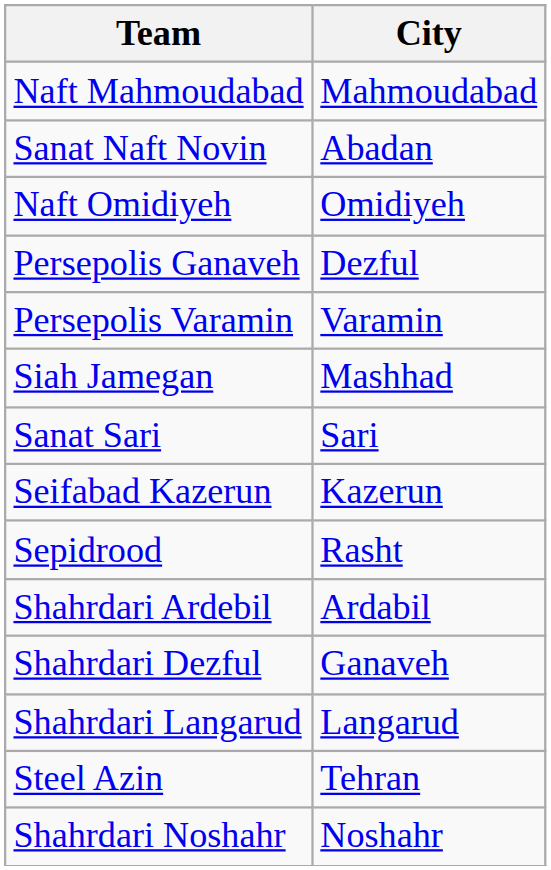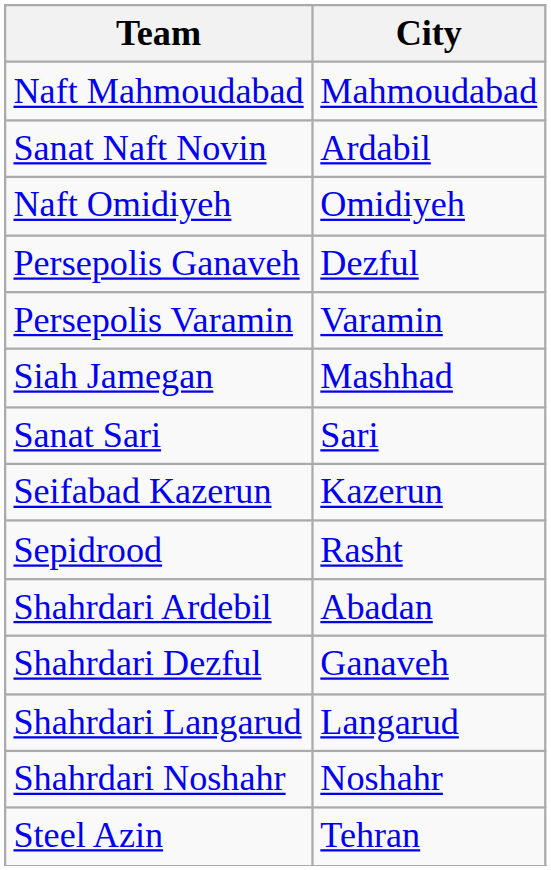Sanat Naft Novin | City: Abadan -> Ardabil
Shahrdari Ardebil | City: Ardabil -> Abadan
rows swapped: Shahrdari Noshahr <-> Steel Azin
